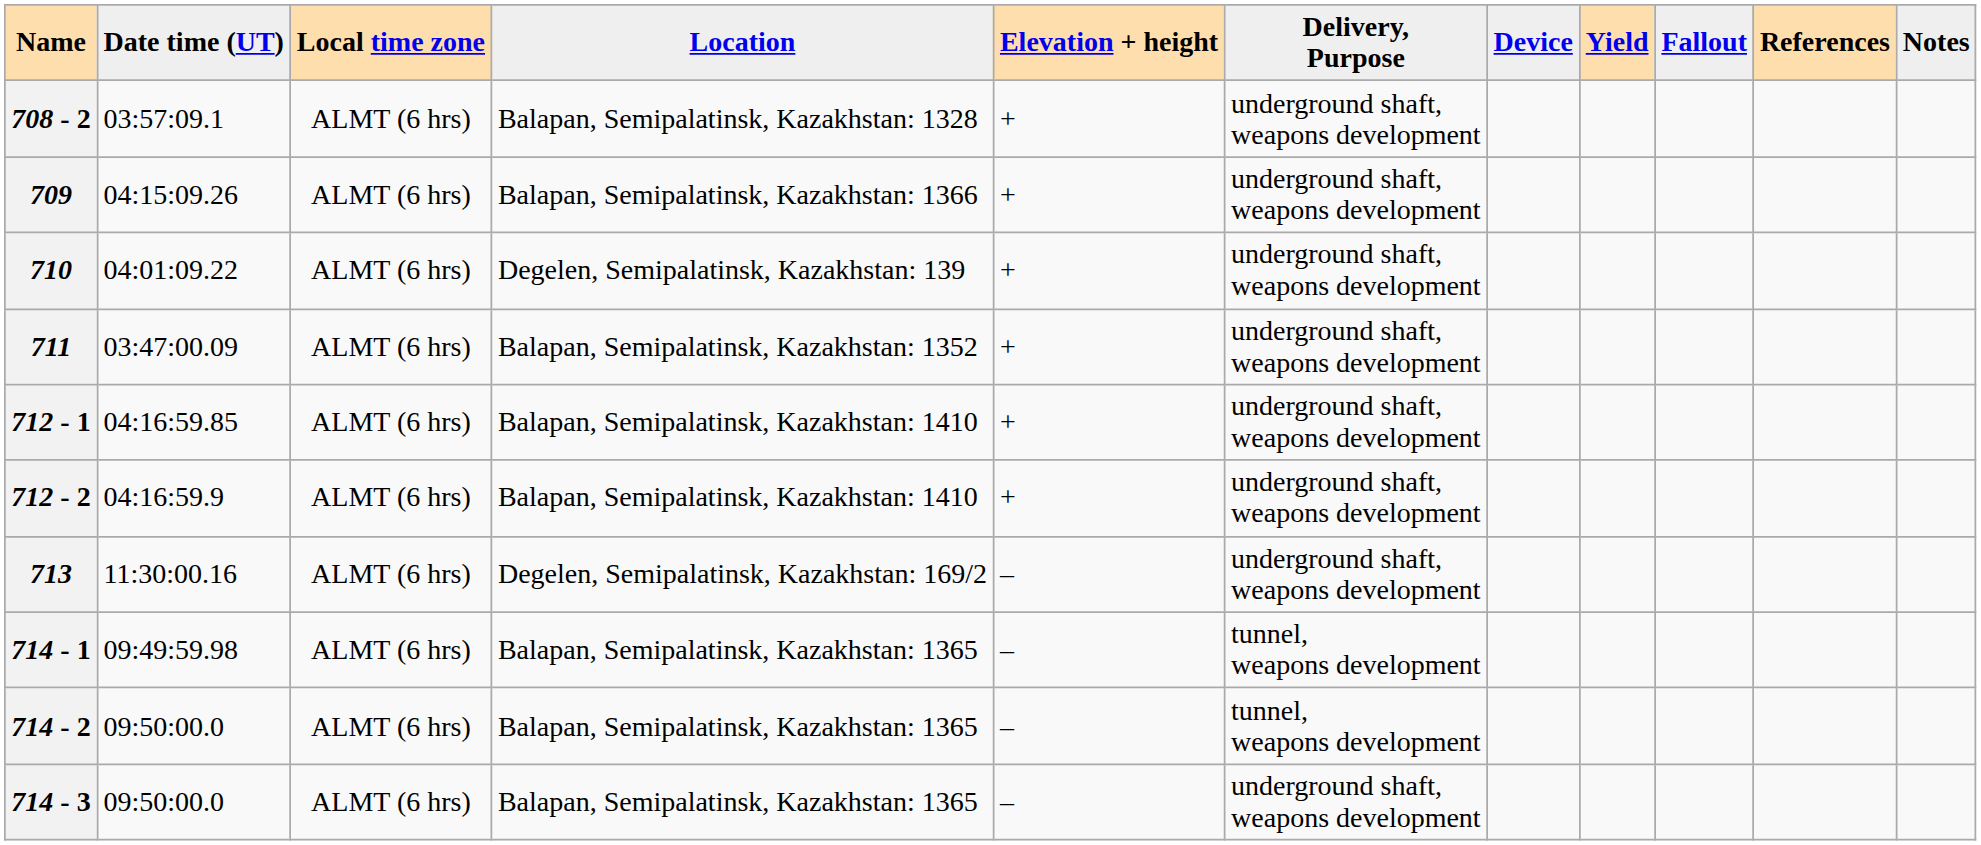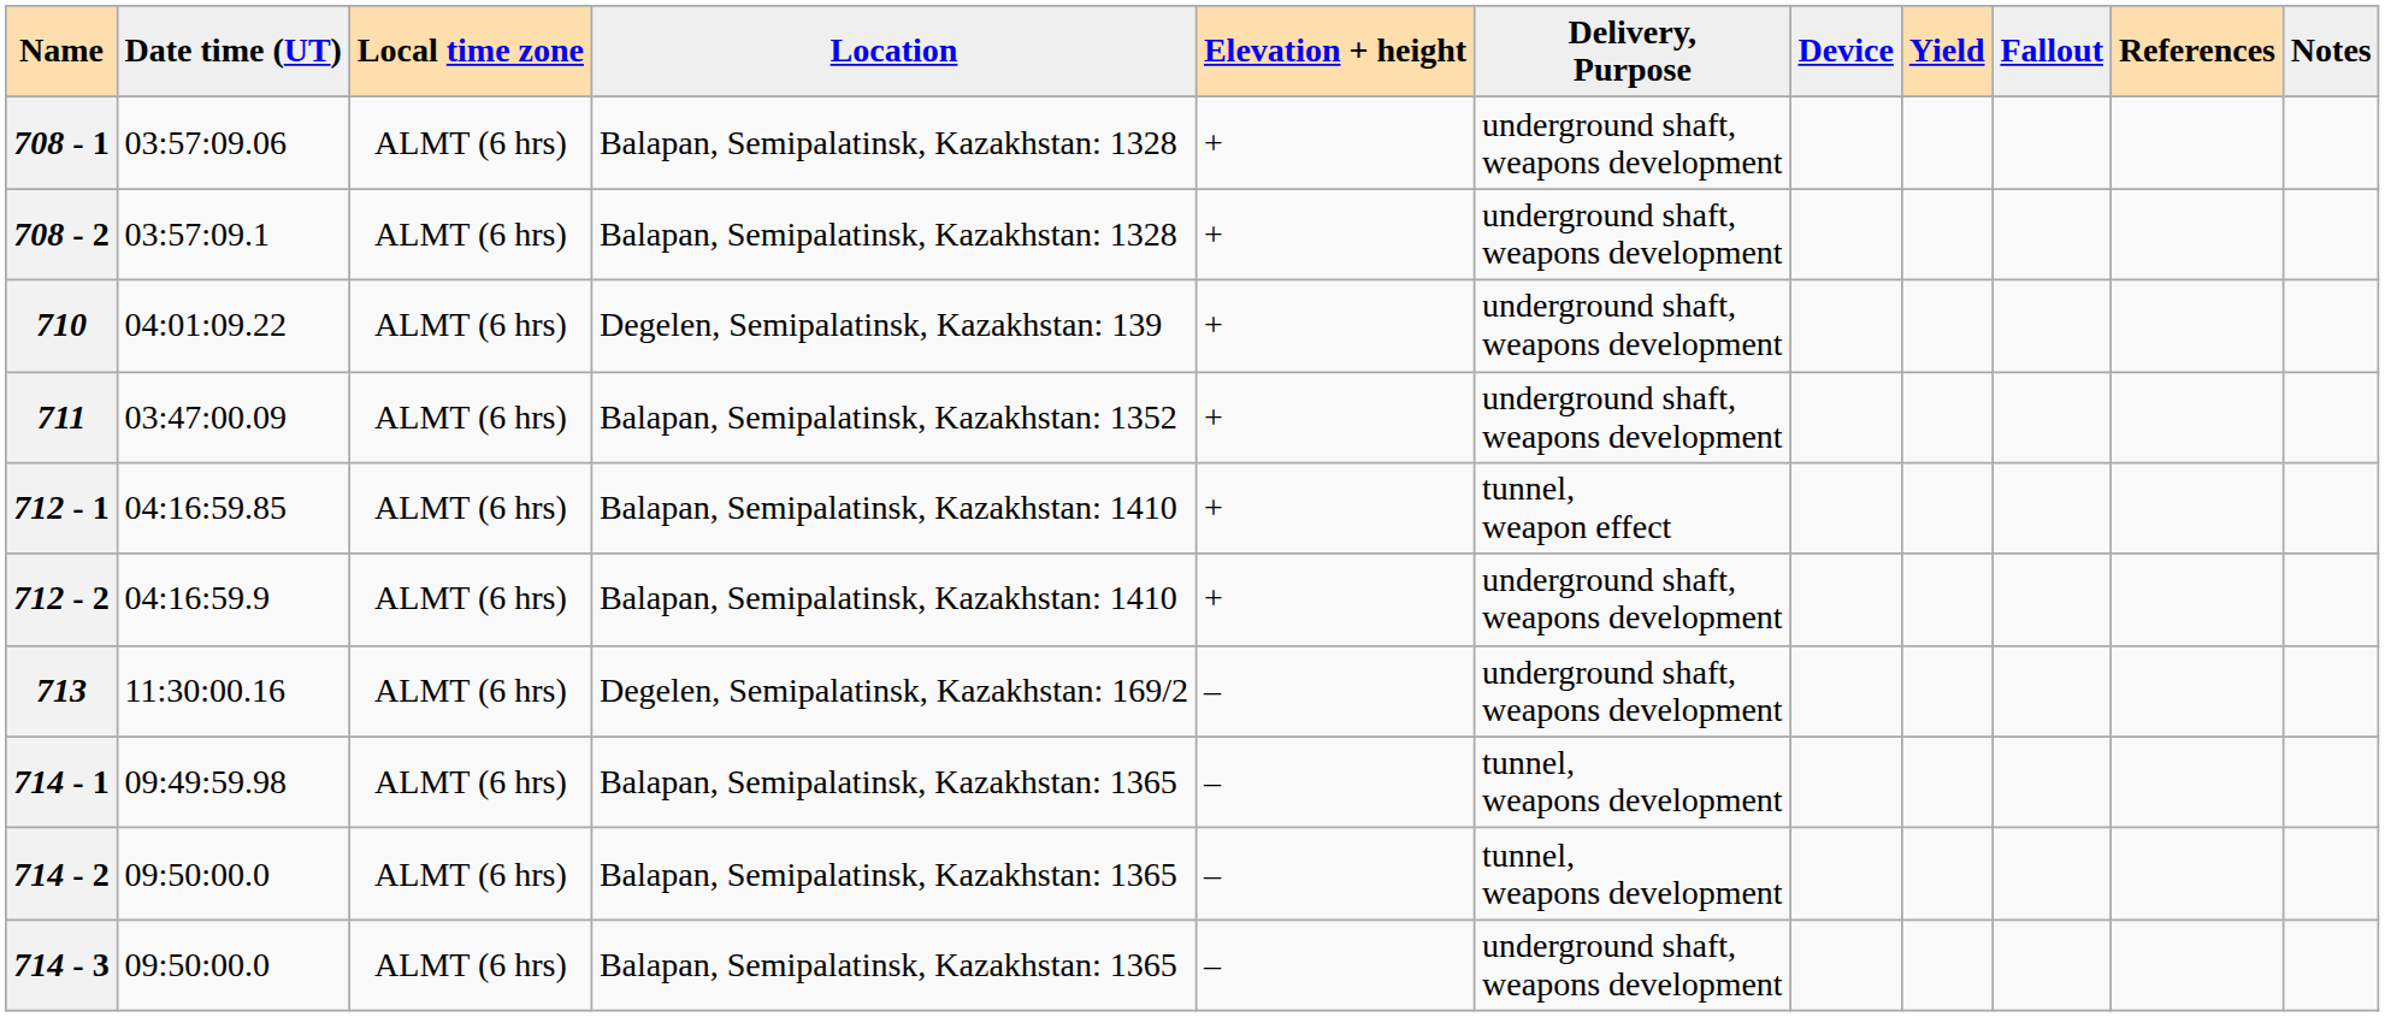+ row: 708 - 1 | 03:57:09.06 | ALMT (6 hrs) | Balapan, Semipalatinsk, Kazakhstan: 1328 | + | underground shaft, weapons development
- row: 709 | 04:15:09.26 | ALMT (6 hrs) | Balapan, Semipalatinsk, Kazakhstan: 1366 | + | underground shaft, weapons development
712 - 1 | Delivery, Purpose: underground shaft, weapons development -> tunnel, weapon effect
